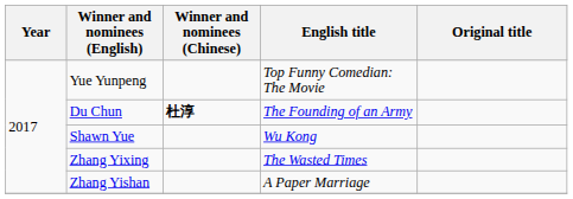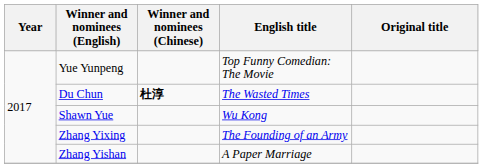Du Chun | English title: The Founding of an Army -> The Wasted Times
Zhang Yixing | English title: The Wasted Times -> The Founding of an Army
